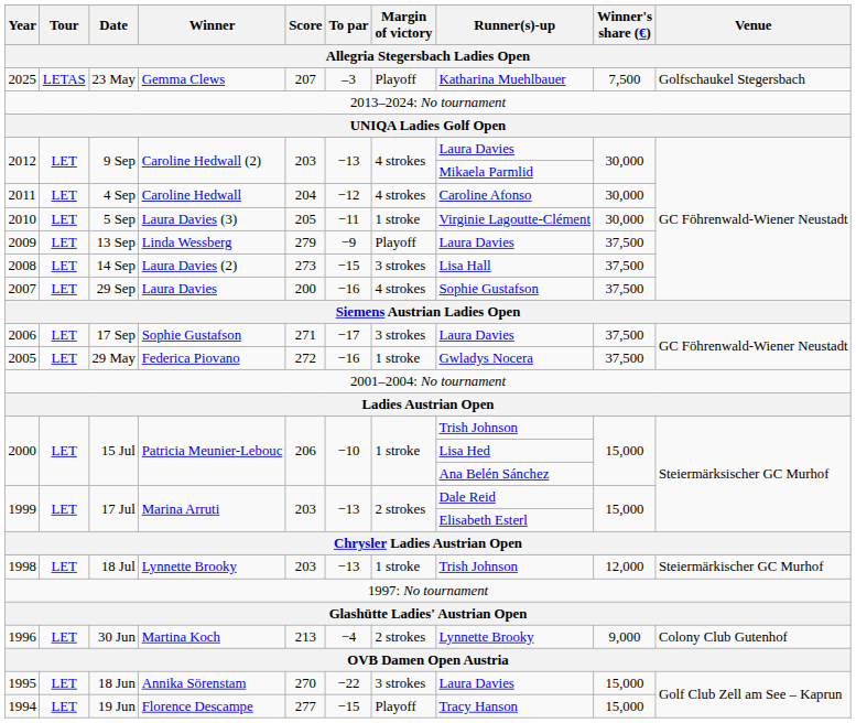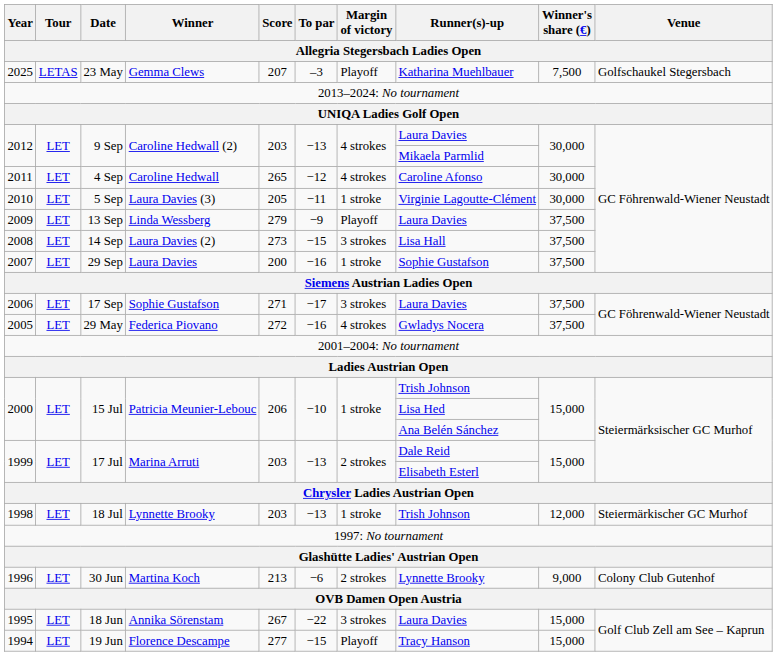2011 | Score: 204 -> 265
2007 | Margin of victory: 4 strokes -> 1 stroke
2005 | Margin of victory: 1 stroke -> 4 strokes
1996 | To par: −4 -> −6
1995 | Score: 270 -> 267
